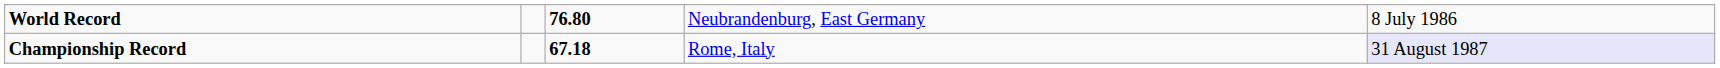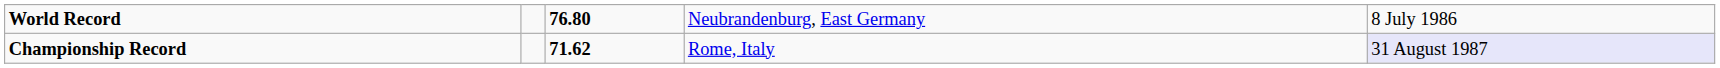Championship Record | column 3: 67.18 -> 71.62
